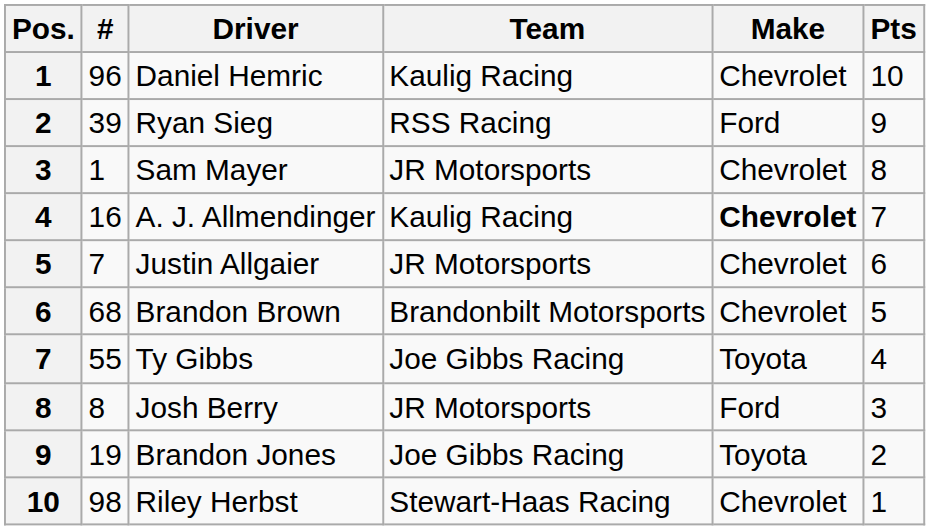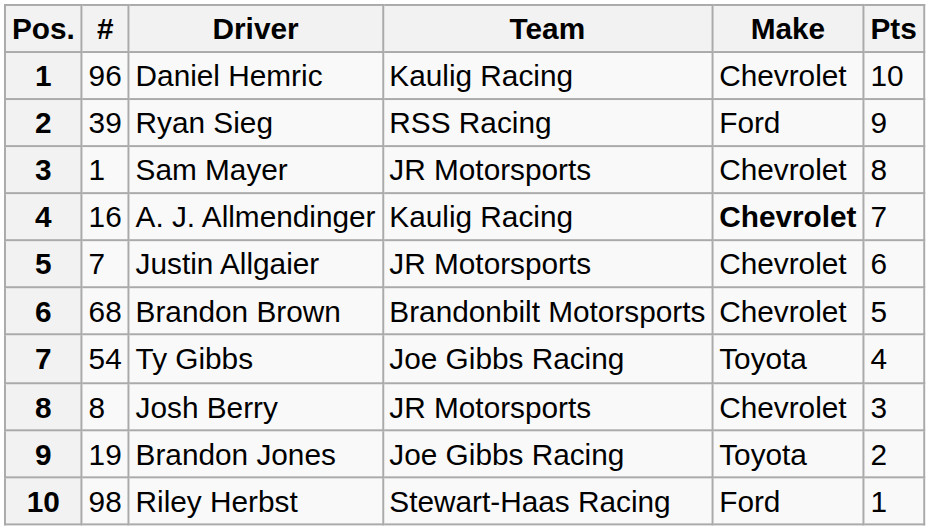Ty Gibbs | #: 55 -> 54
Josh Berry | Make: Ford -> Chevrolet
Riley Herbst | Make: Chevrolet -> Ford
